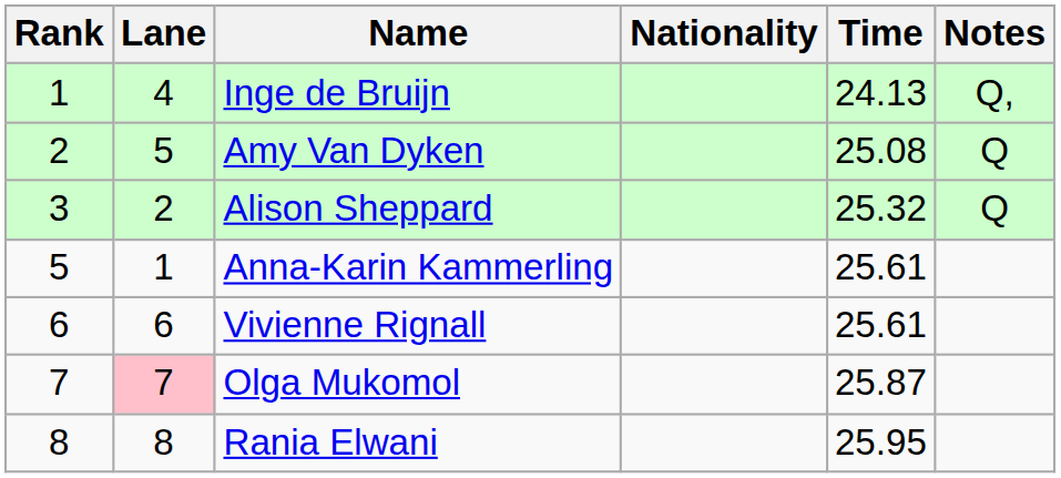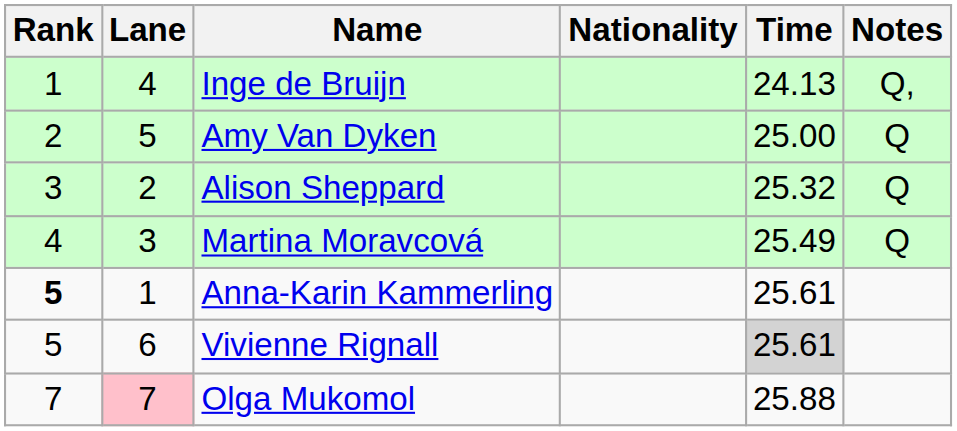Amy Van Dyken | Time: 25.08 -> 25.00
+ row: 4 | 3 | Martina Moravcová | 25.49 | Q
Anna-Karin Kammerling | Rank: normal -> bold
Vivienne Rignall | Rank: 6 -> 5
Vivienne Rignall | Time: no background -> lightgrey background
Olga Mukomol | Time: 25.87 -> 25.88
- row: 8 | 8 | Rania Elwani | 25.95
